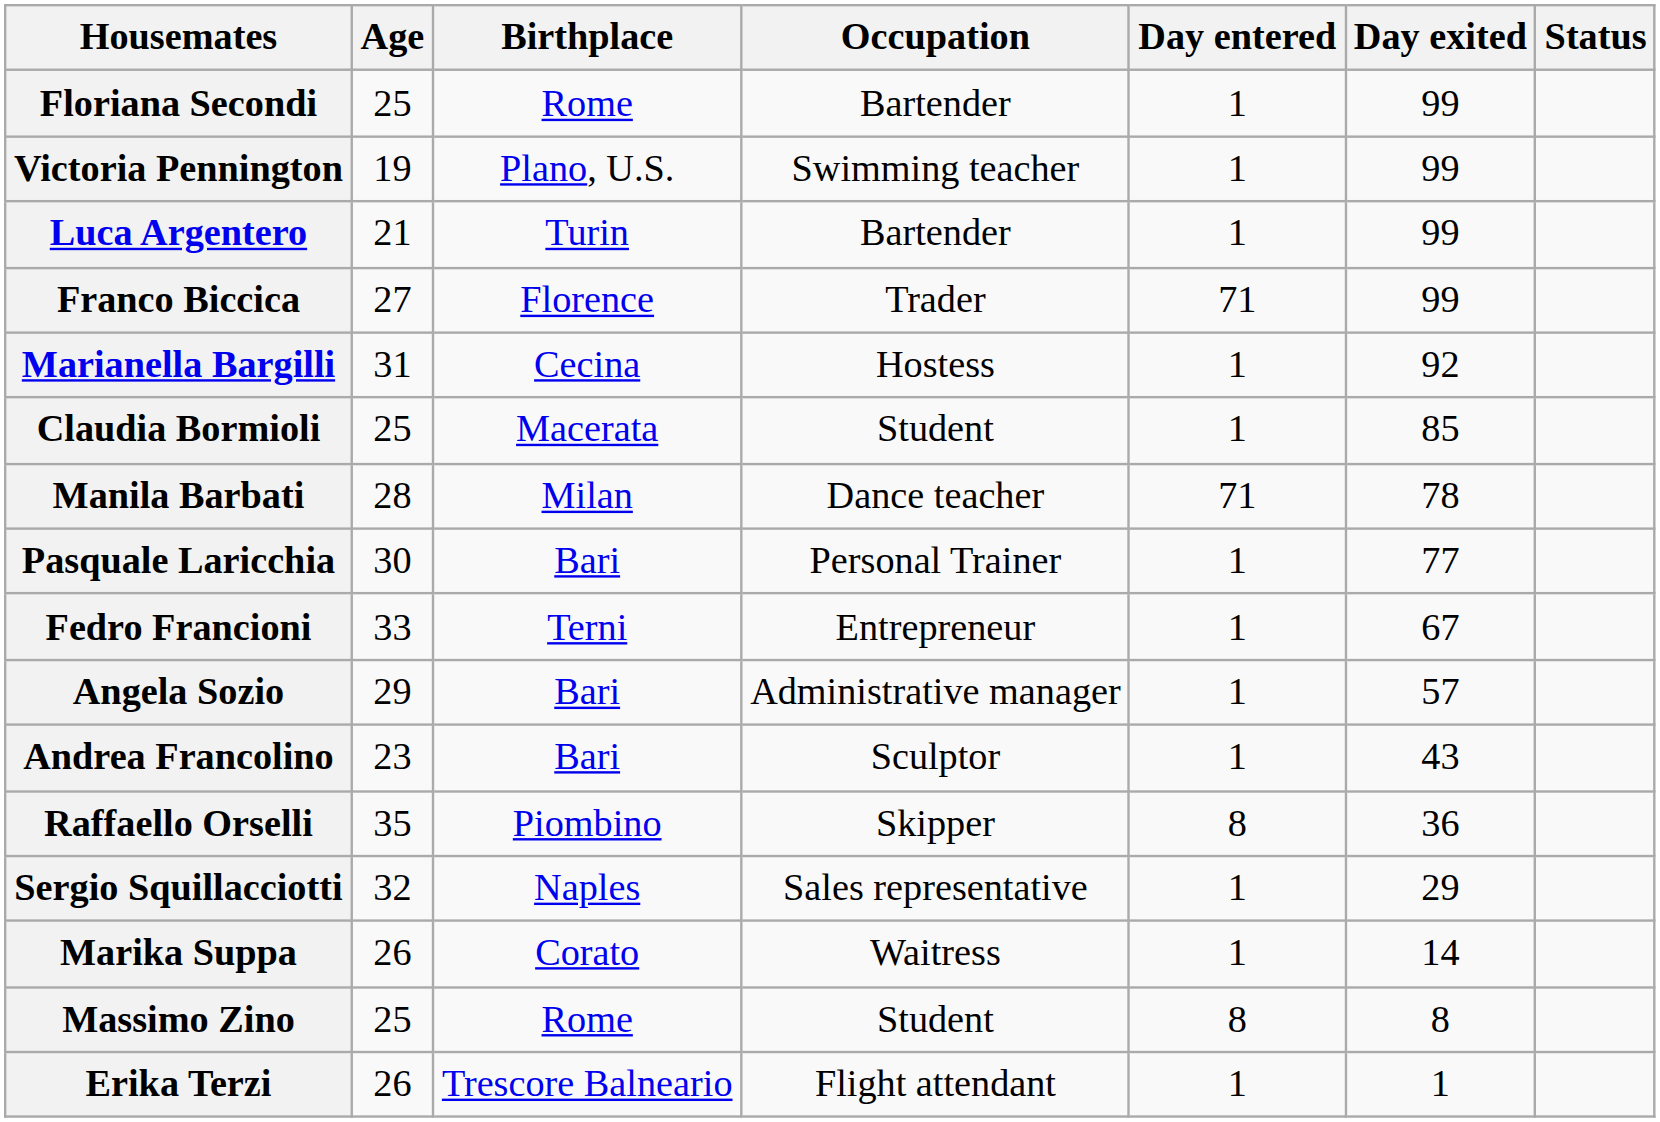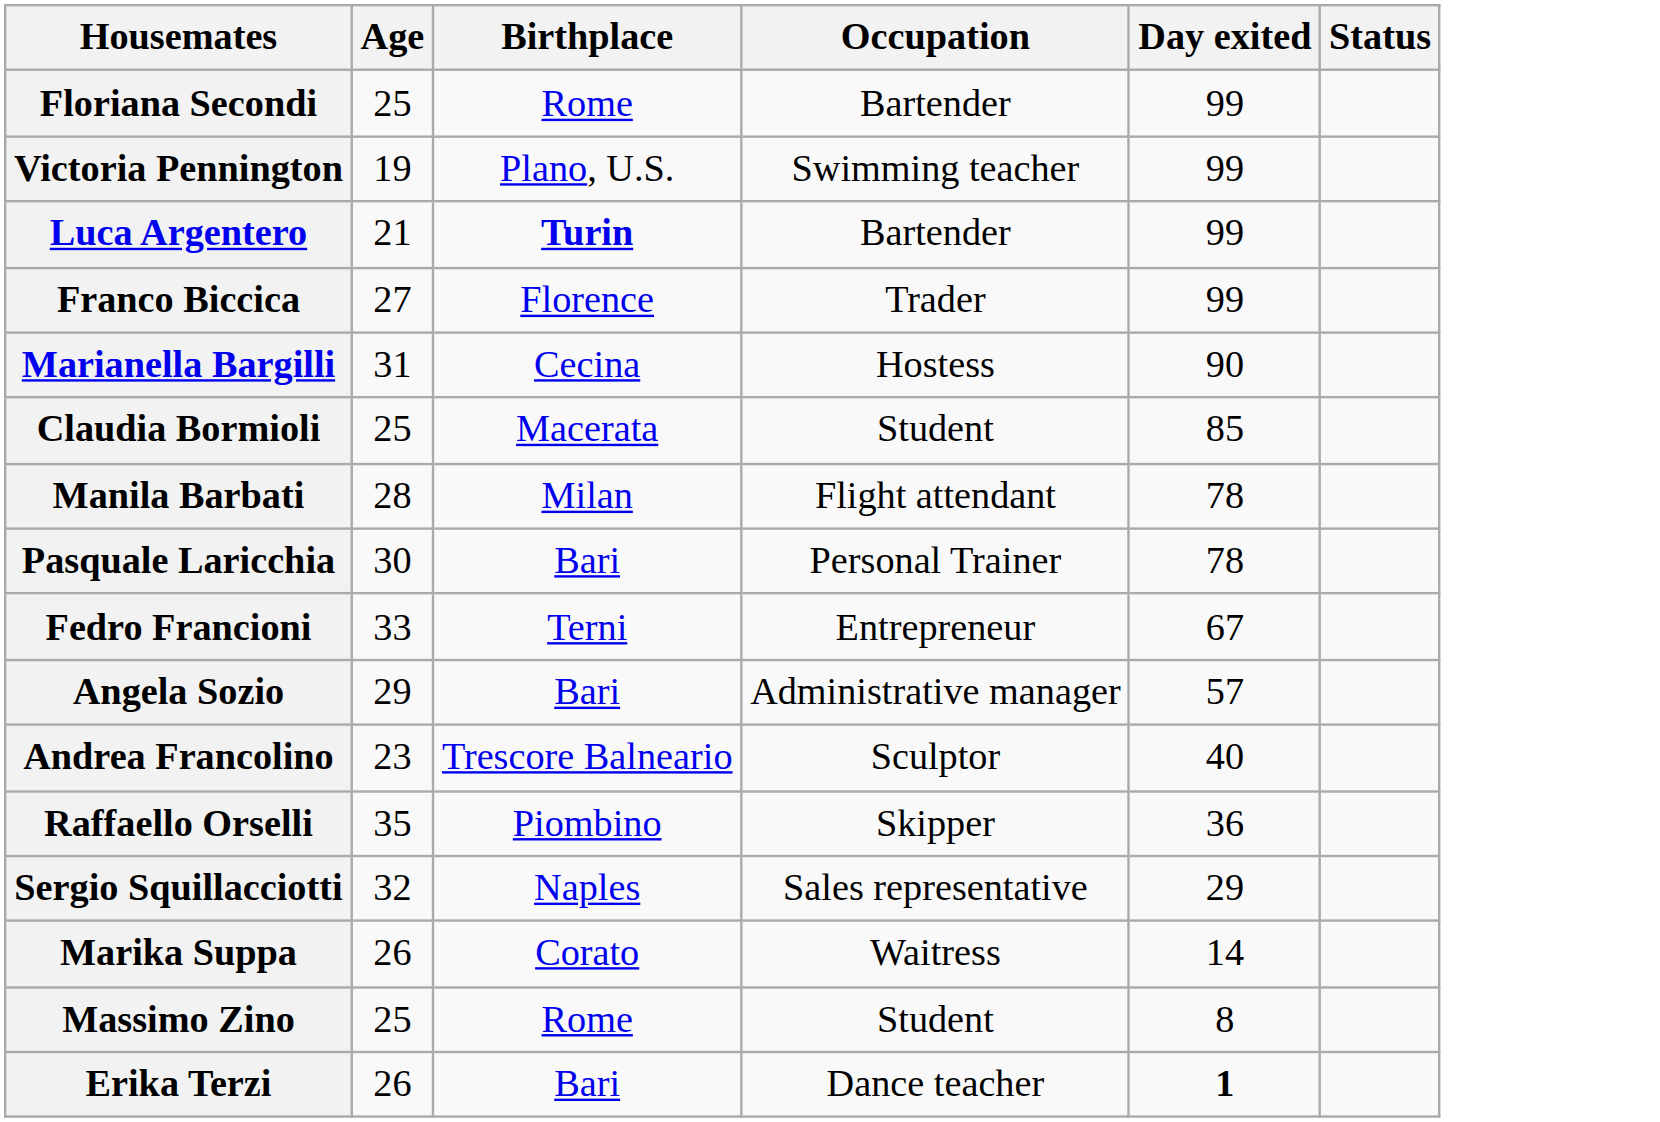- column: Day entered | 1 | 1 | 1 | 71 | 1 | 1 | 71 | 1 | 1 | 1 | 1 | 8 | 1 | 1 | 8 | 1
Luca Argentero | Birthplace: normal -> bold
Marianella Bargilli | Day exited: 92 -> 90
Manila Barbati | Occupation: Dance teacher -> Flight attendant
Pasquale Laricchia | Day exited: 77 -> 78
Andrea Francolino | Birthplace: Bari -> Trescore Balneario
Andrea Francolino | Day exited: 43 -> 40
Erika Terzi | Birthplace: Trescore Balneario -> Bari
Erika Terzi | Occupation: Flight attendant -> Dance teacher
Erika Terzi | Day exited: normal -> bold
